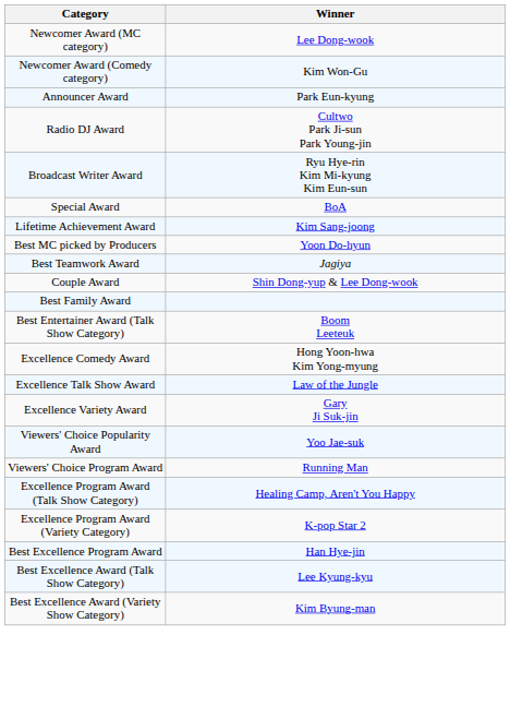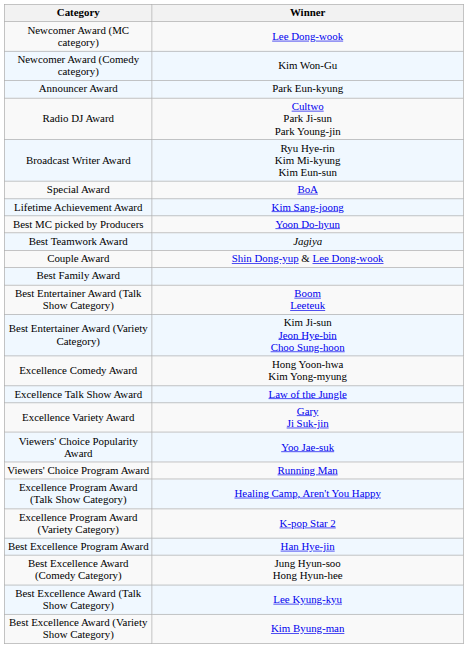+ row: Best Entertainer Award (Variety Category) | Kim Ji-sun Jeon Hye-bin Choo Sung-hoon
+ row: Best Excellence Award (Comedy Category) | Jung Hyun-soo Hong Hyun-hee
